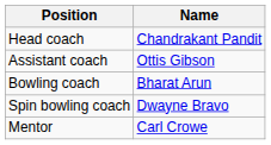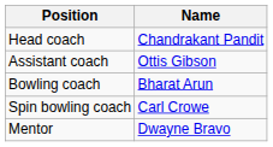Spin bowling coach | Name: Dwayne Bravo -> Carl Crowe
Mentor | Name: Carl Crowe -> Dwayne Bravo
